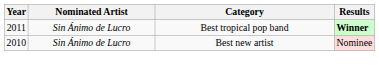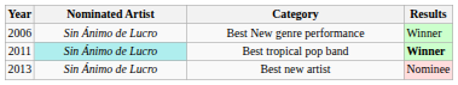+ row: 2006 | Sin Ánimo de Lucro | Best New genre performance | Winner
Best tropical pop band | Nominated Artist: no background -> paleturquoise background
Best new artist | Year: 2010 -> 2013
